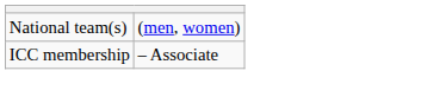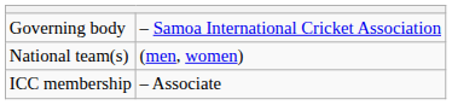+ row: Governing body | – Samoa International Cricket Association
